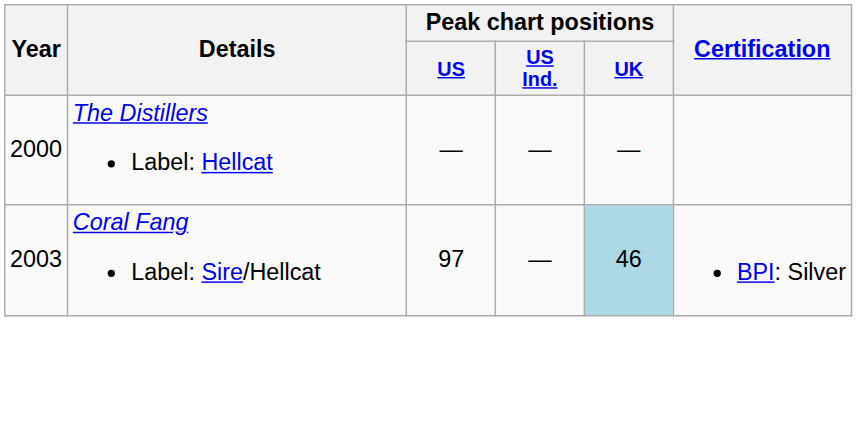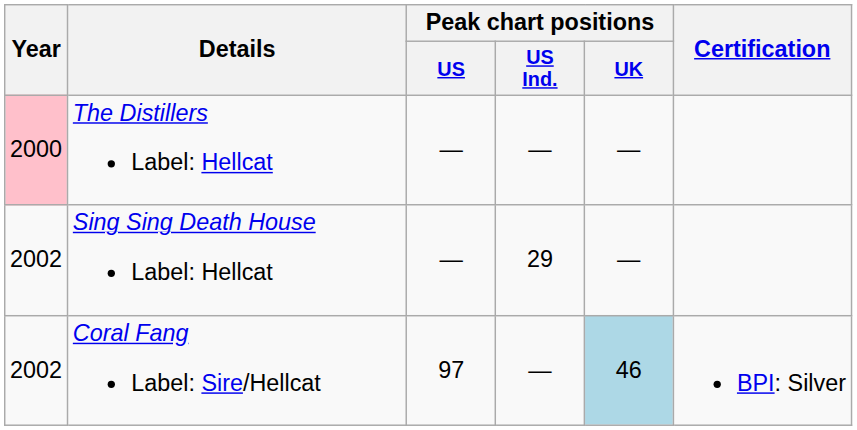The Distillers Label: Hellcat | Year: no background -> pink background
+ row: 2002 | Sing Sing Death House Label: Hellcat | — | 29 | —
Coral Fang Label: Sire/Hellcat | Year: 2003 -> 2002
